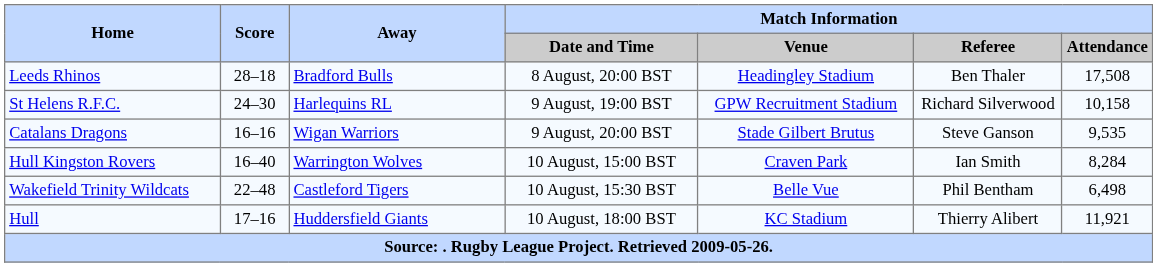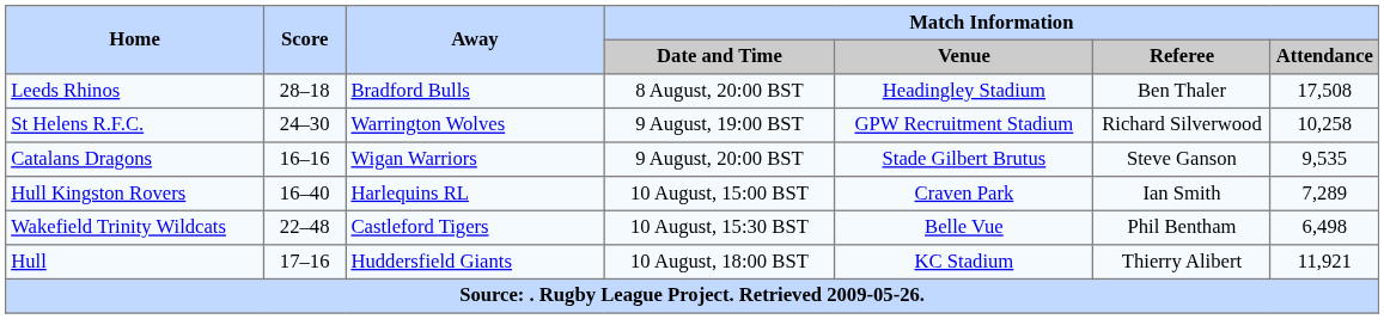St Helens R.F.C. | Away: Harlequins RL -> Warrington Wolves
St Helens R.F.C. | Match Information / Attendance: 10,158 -> 10,258
Hull Kingston Rovers | Away: Warrington Wolves -> Harlequins RL
Hull Kingston Rovers | Match Information / Attendance: 8,284 -> 7,289
